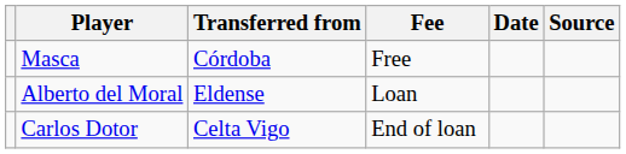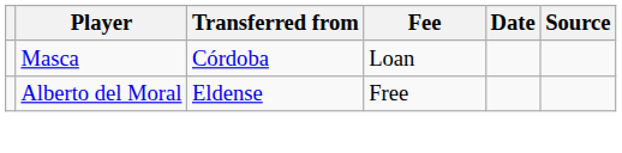Masca | Fee: Free -> Loan
Alberto del Moral | Fee: Loan -> Free
- row: Carlos Dotor | Celta Vigo | End of loan
